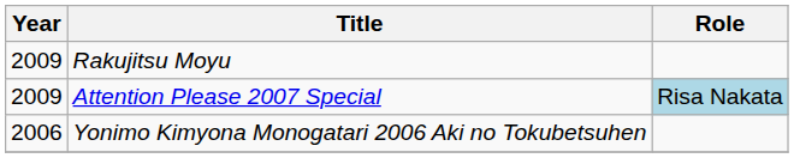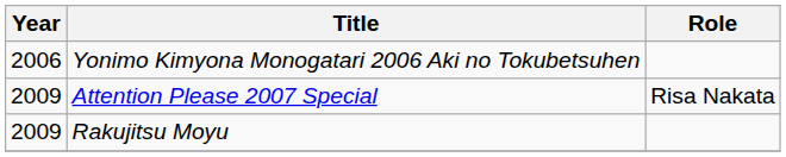rows swapped: Yonimo Kimyona Monogatari 2006 Aki no Tokubetsuhen <-> Rakujitsu Moyu
Attention Please 2007 Special | Role: lightblue background -> no background
